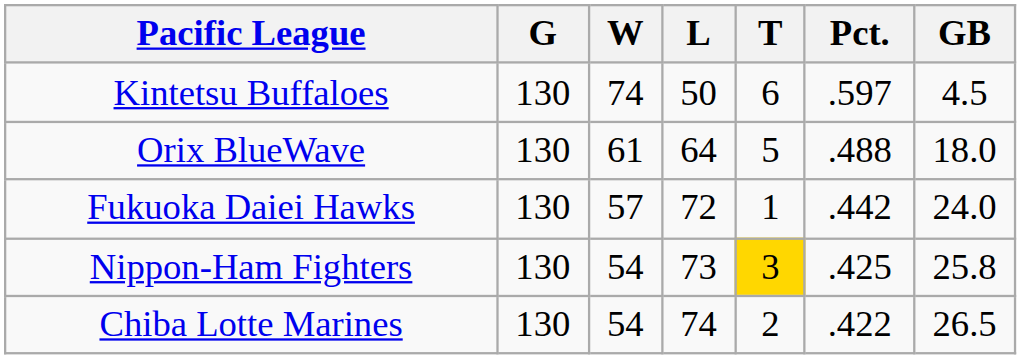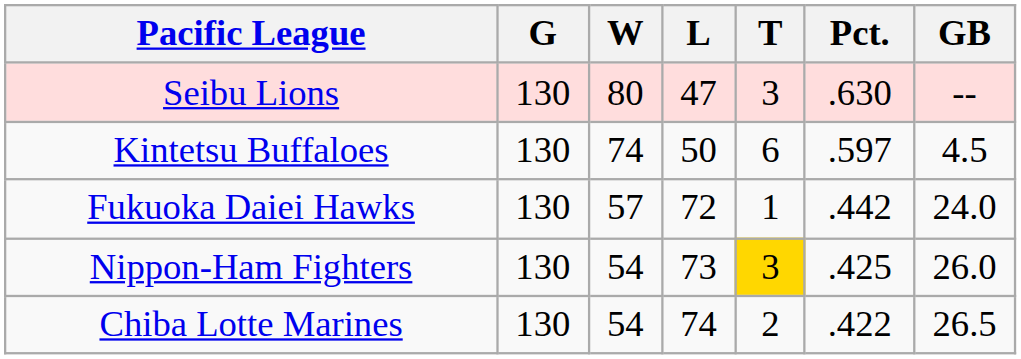+ row: Seibu Lions | 130 | 80 | 47 | 3 | .630 | --
- row: Orix BlueWave | 130 | 61 | 64 | 5 | .488 | 18.0
Nippon-Ham Fighters | GB: 25.8 -> 26.0
